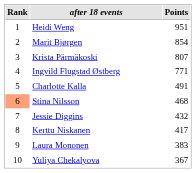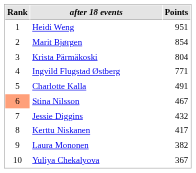Krista Pärmäkoski | Points: 807 -> 804
Stina Nilsson | Points: 468 -> 467
Laura Mononen | Points: 383 -> 382
